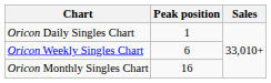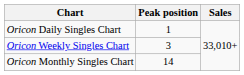Oricon Weekly Singles Chart | Peak position: 6 -> 3
Oricon Monthly Singles Chart | Peak position: 16 -> 14
